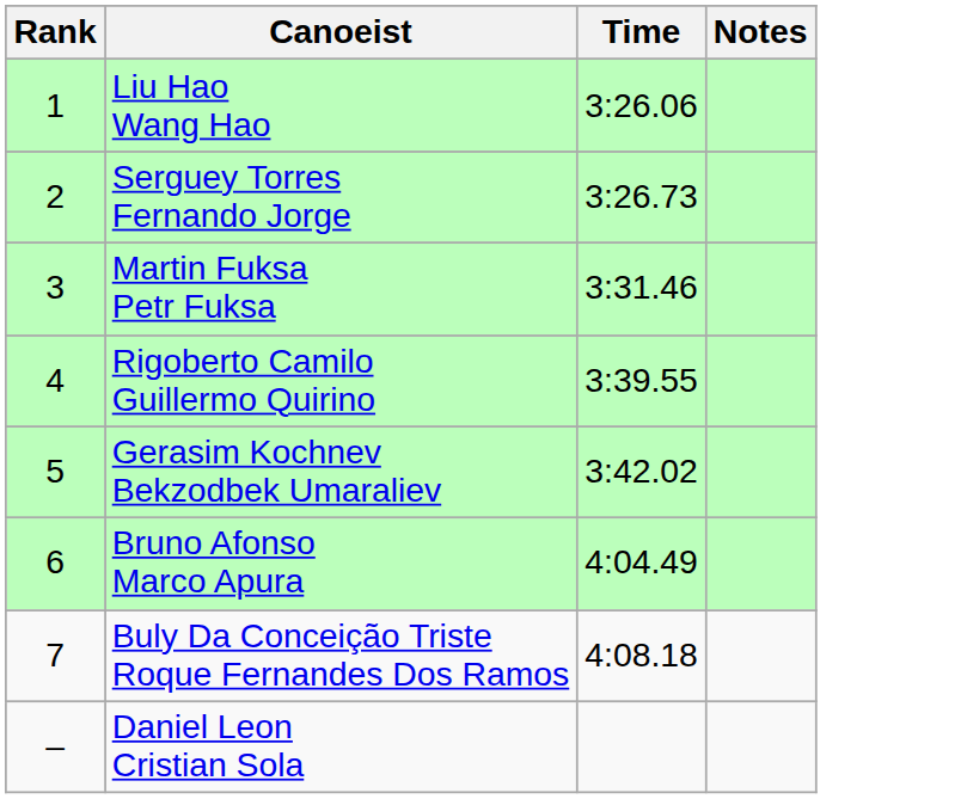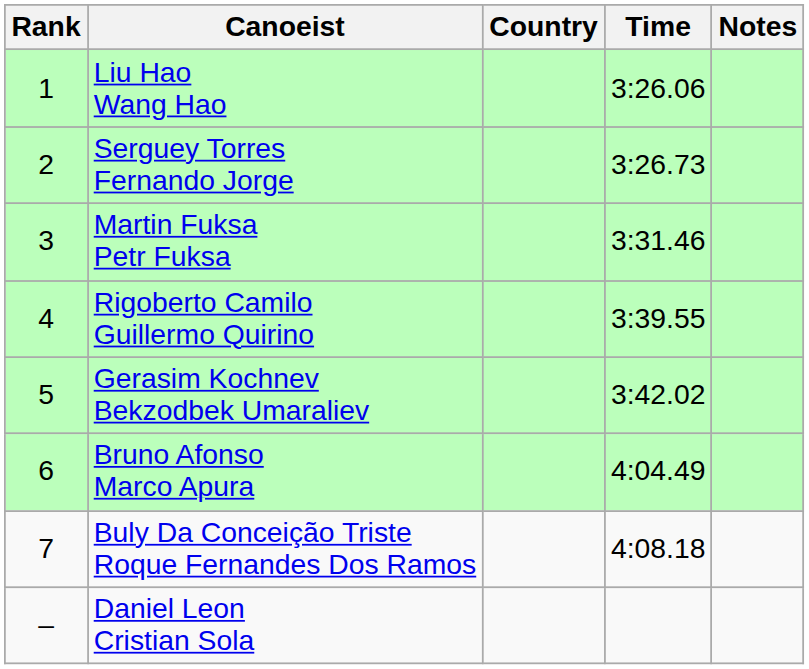+ column: Country
